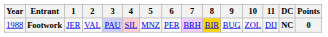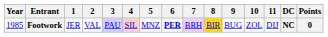Footwork | Year: 1988 -> 1985
Footwork | 6: normal -> bold
